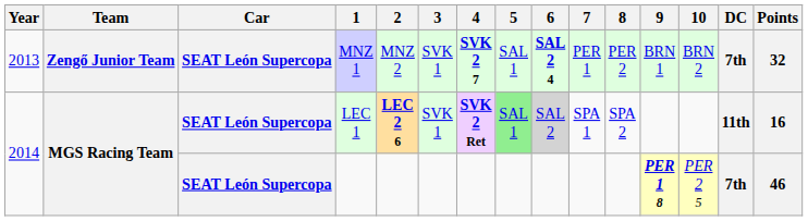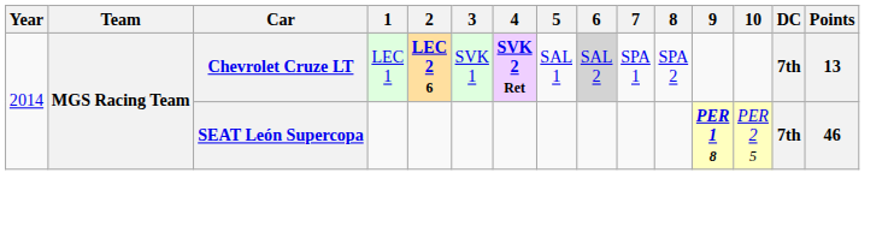- row: 2013 | Zengő Junior Team | SEAT León Supercopa | MNZ 1 | MNZ 2 | SVK 1 | SVK 2 7 | SAL 1 | SAL 2 4 | PER 1 | PER 2 | BRN 1 | BRN 2 | 7th | 32
LEC 1 | Car: SEAT León Supercopa -> Chevrolet Cruze LT
LEC 1 | 5: lightgreen background -> no background
LEC 1 | DC: 11th -> 7th
LEC 1 | Points: 16 -> 13
